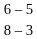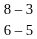rows swapped: 8 – 3 <-> 6 – 5
